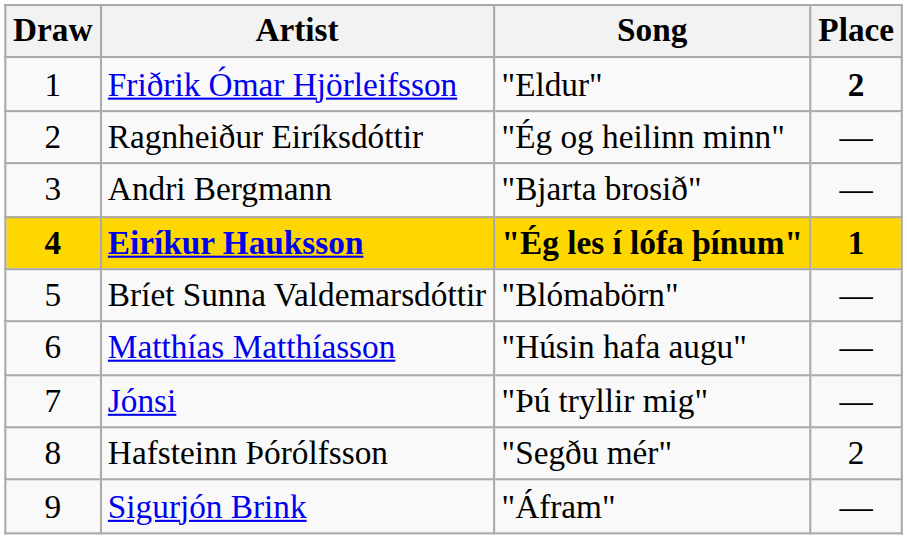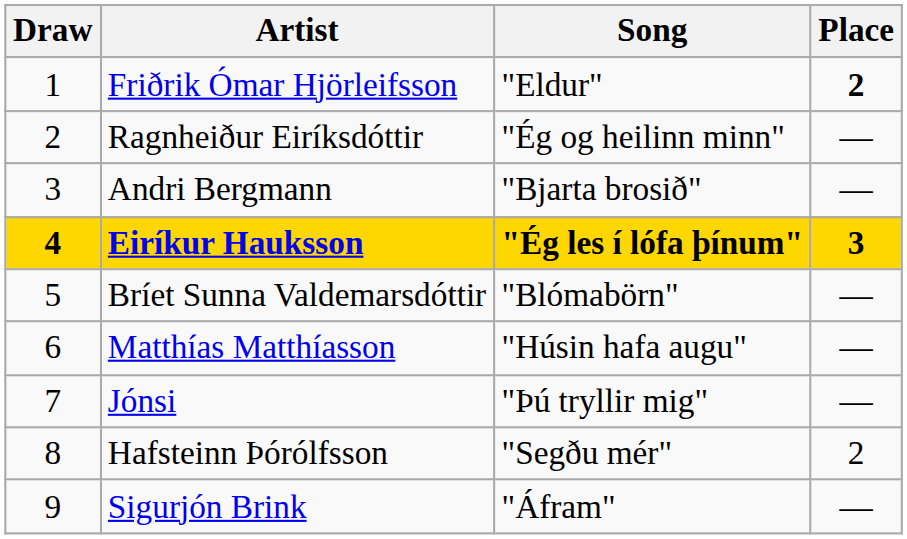Eiríkur Hauksson | Place: 1 -> 3
